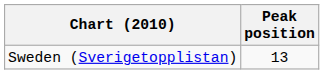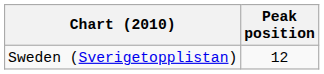Sweden (Sverigetopplistan) | Peak position: 13 -> 12
